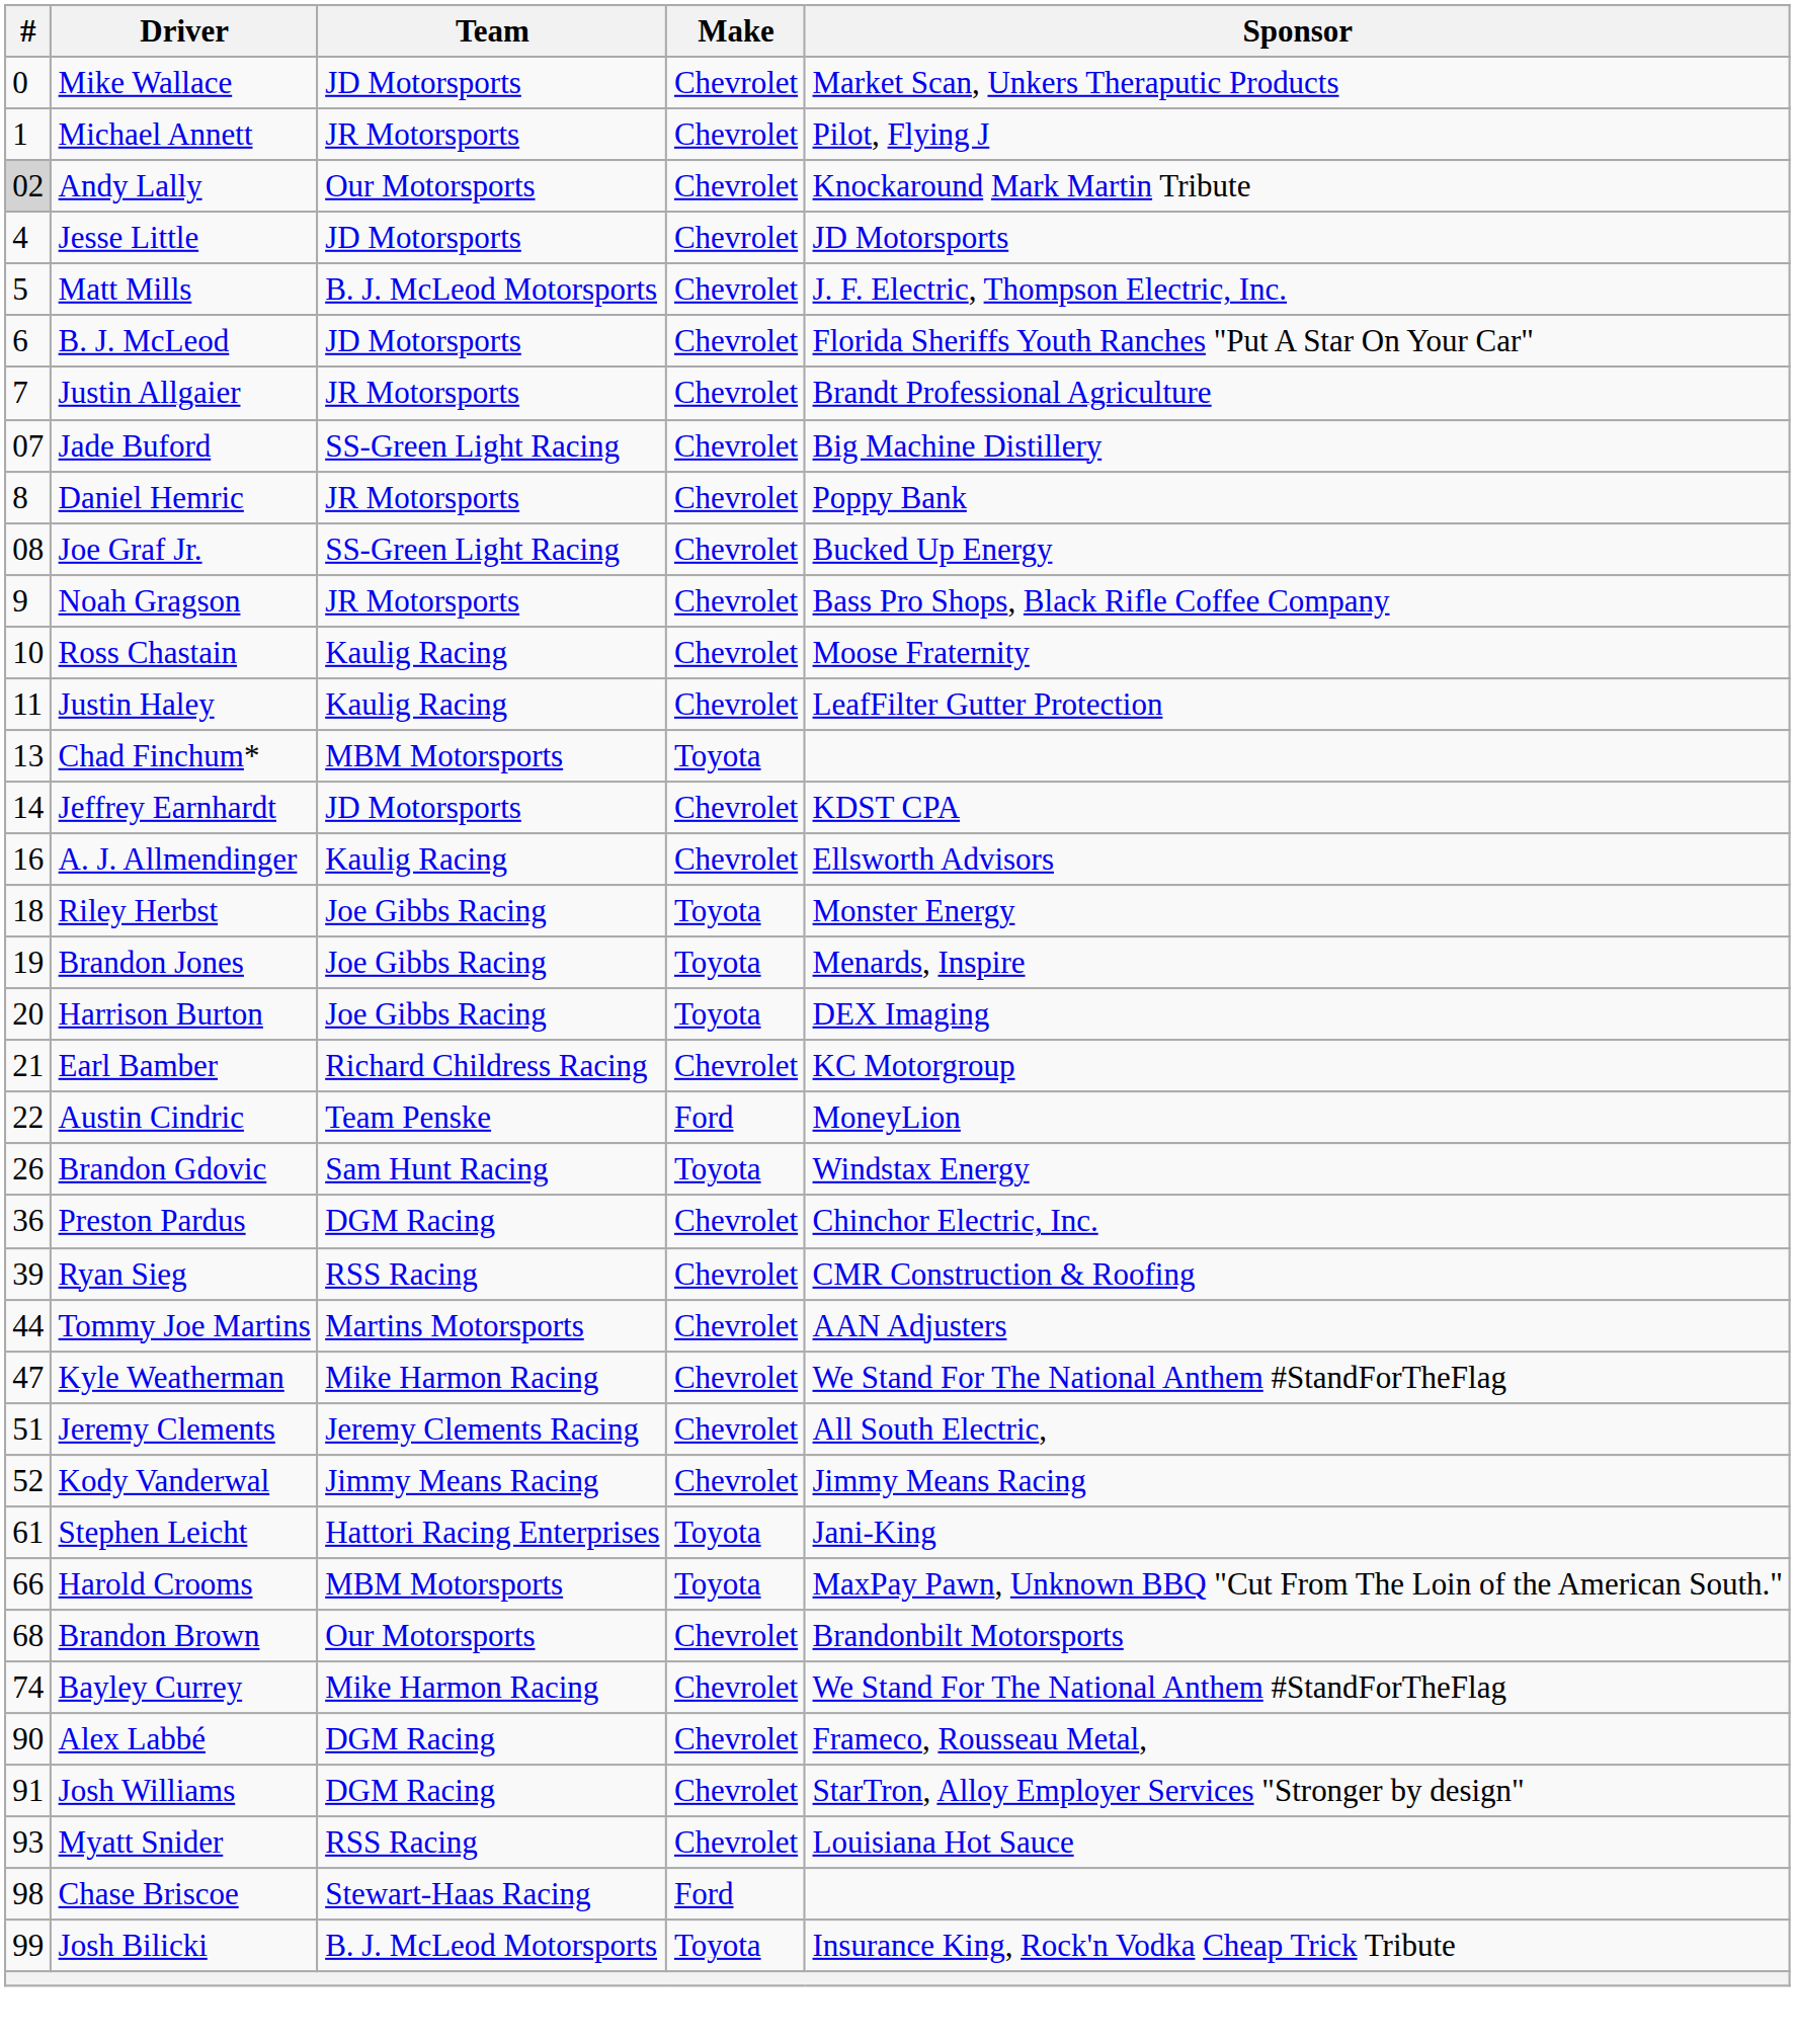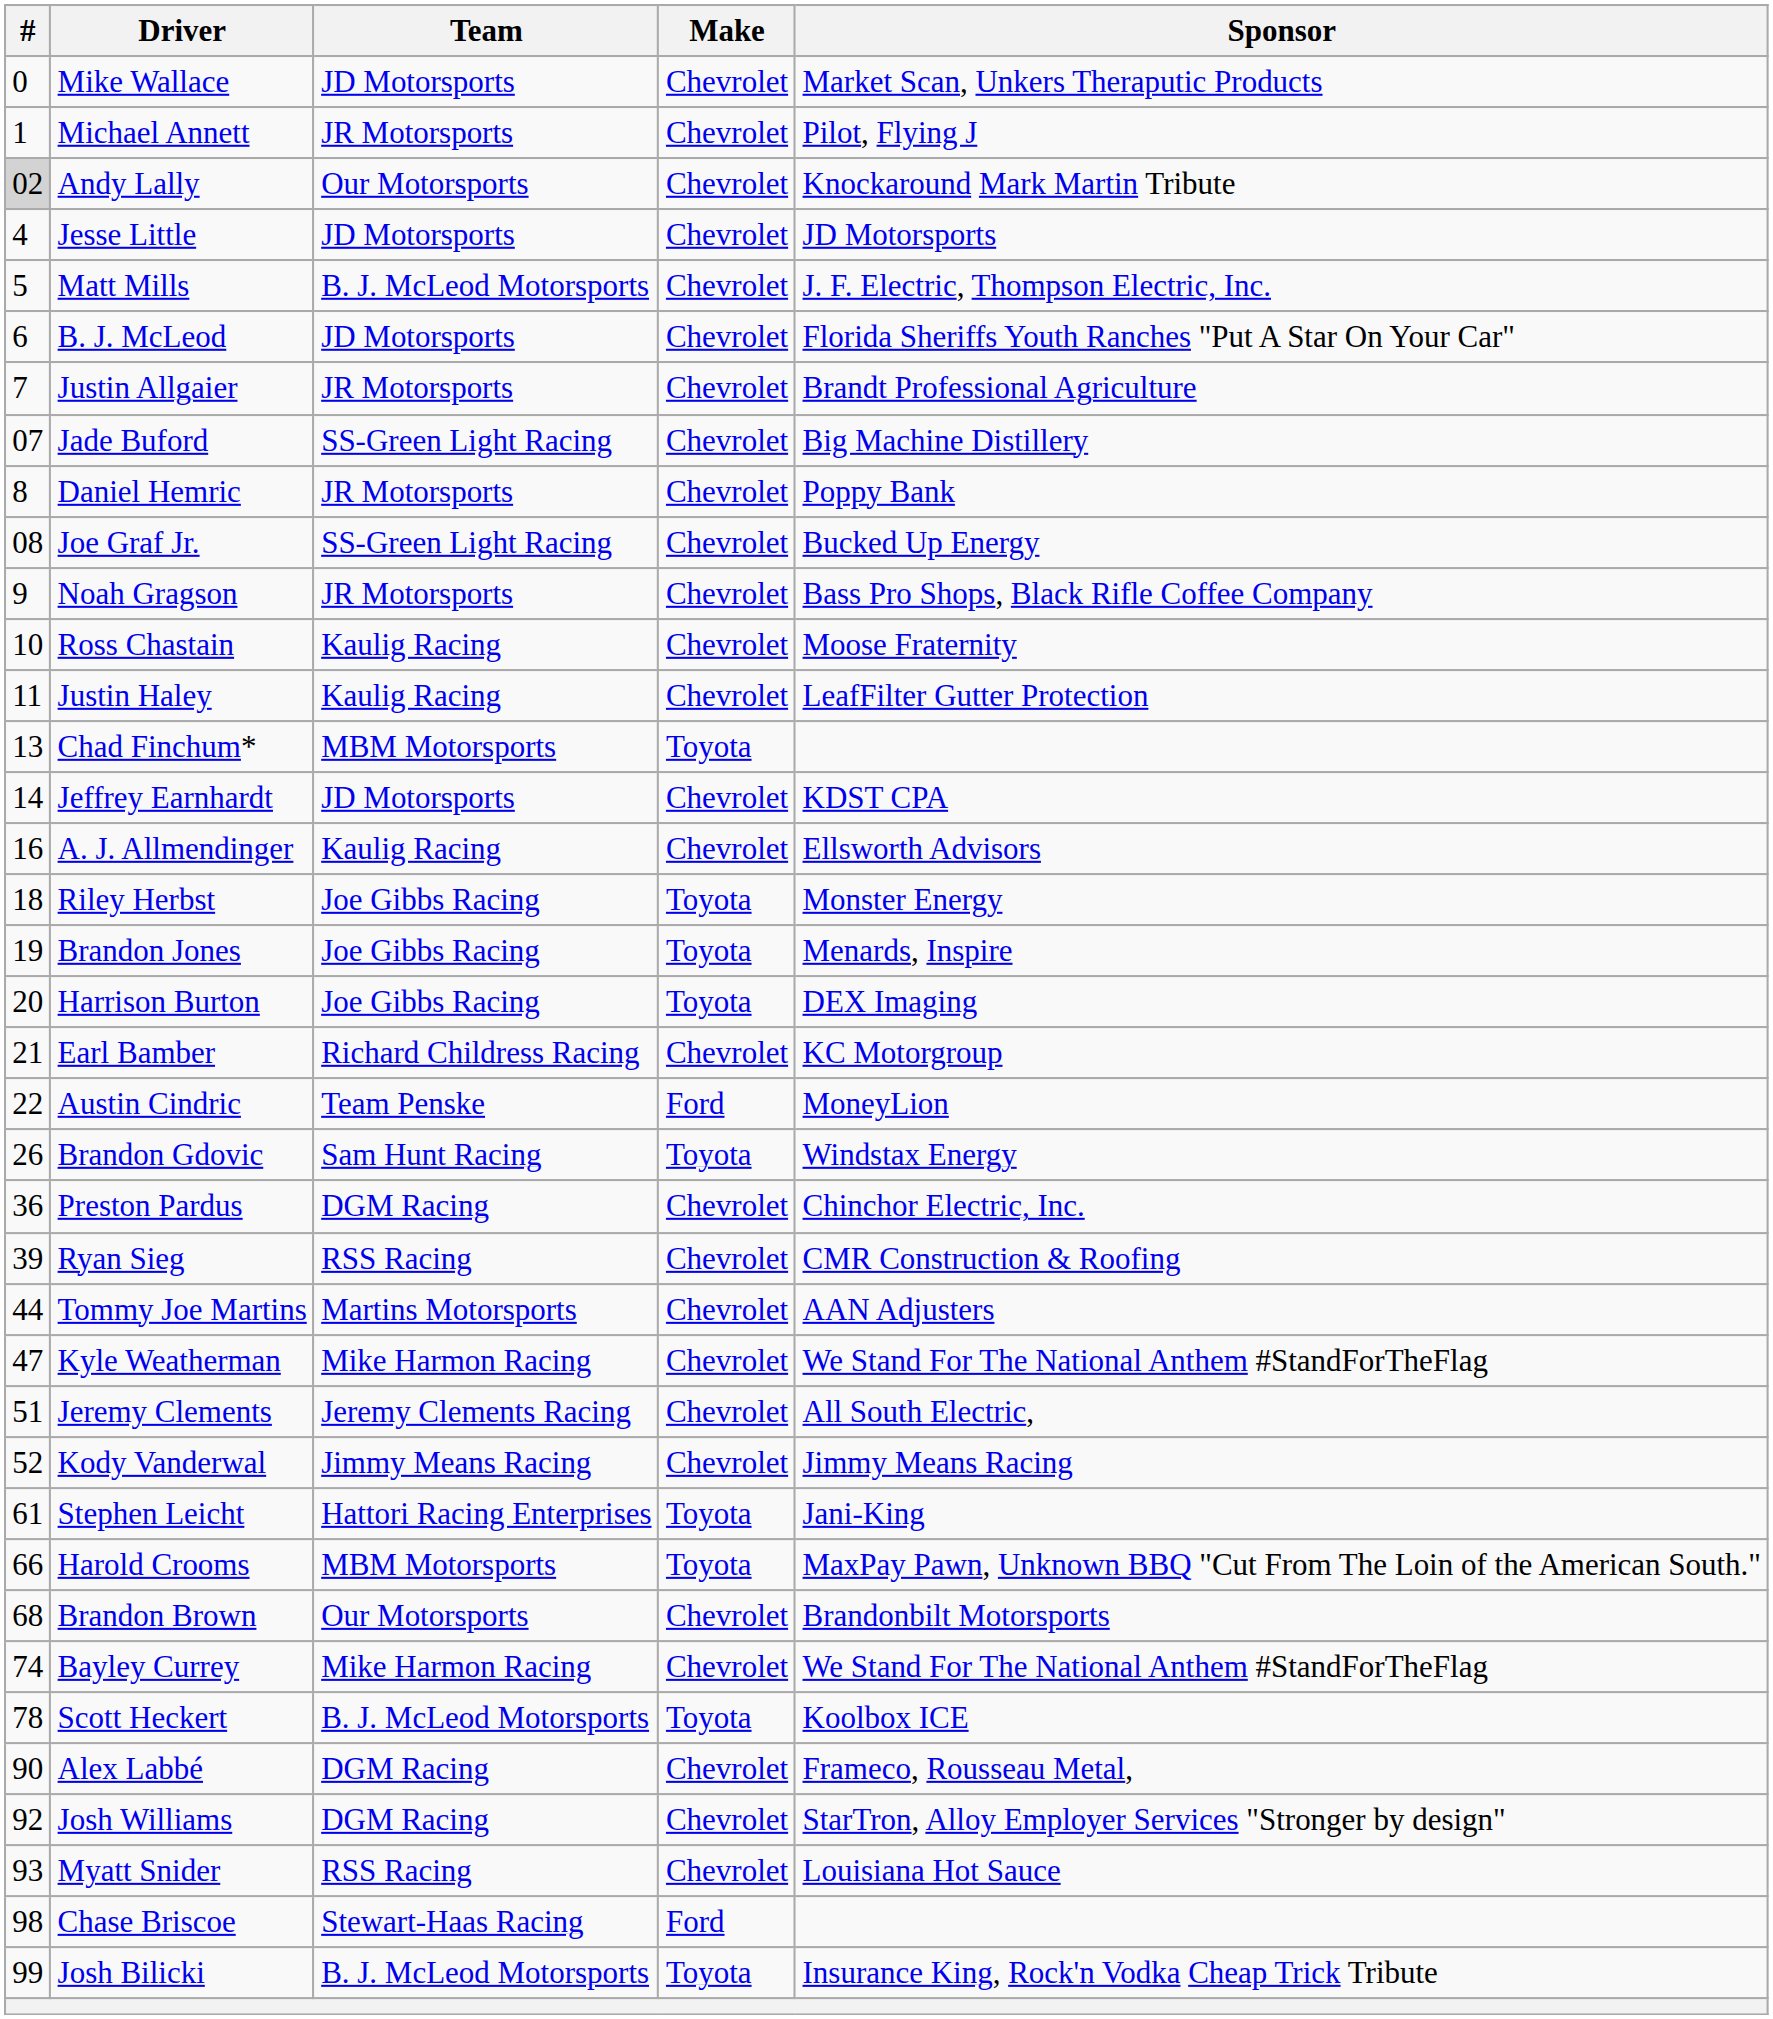+ row: 78 | Scott Heckert | B. J. McLeod Motorsports | Toyota | Koolbox ICE
Josh Williams | #: 91 -> 92
